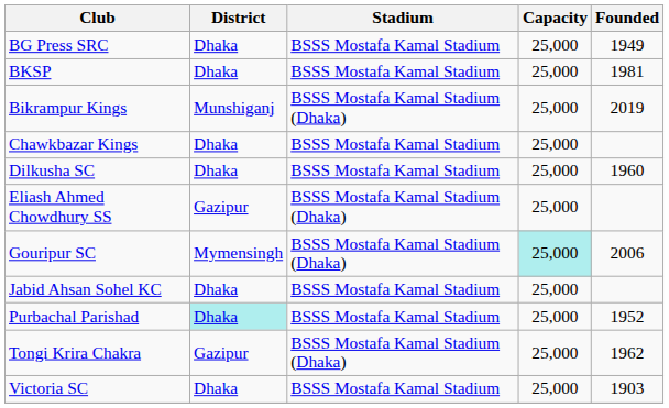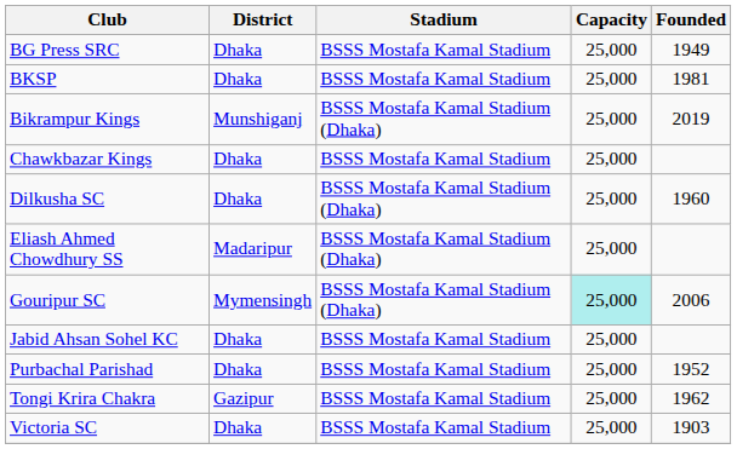Dilkusha SC | Stadium: BSSS Mostafa Kamal Stadium -> BSSS Mostafa Kamal Stadium (Dhaka)
Eliash Ahmed Chowdhury SS | District: Gazipur -> Madaripur
Purbachal Parishad | District: paleturquoise background -> no background
Tongi Krira Chakra | Stadium: BSSS Mostafa Kamal Stadium (Dhaka) -> BSSS Mostafa Kamal Stadium
